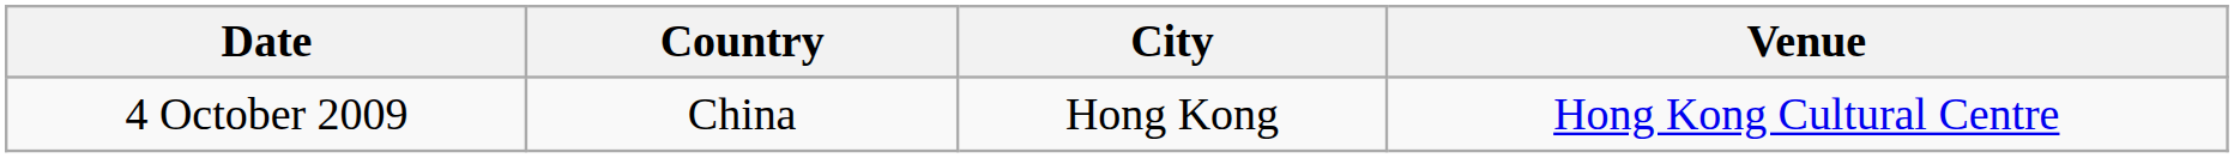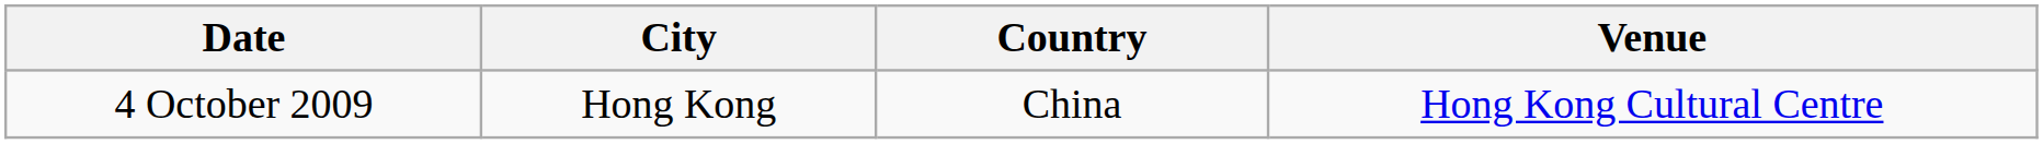columns swapped: City <-> Country
